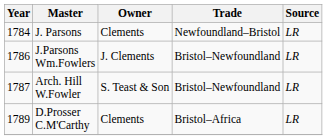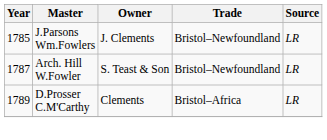- row: 1784 | J. Parsons | Clements | Newfoundland–Bristol | LR
J.Parsons Wm.Fowlers | Year: 1786 -> 1785
